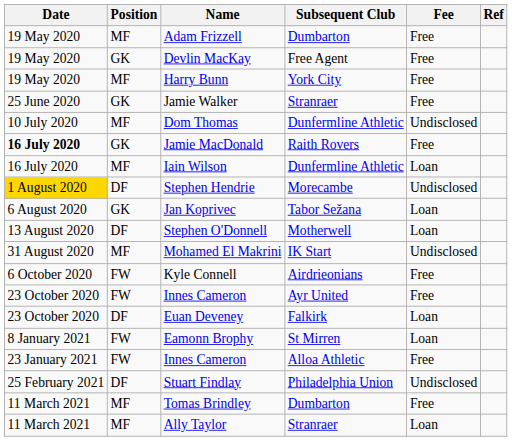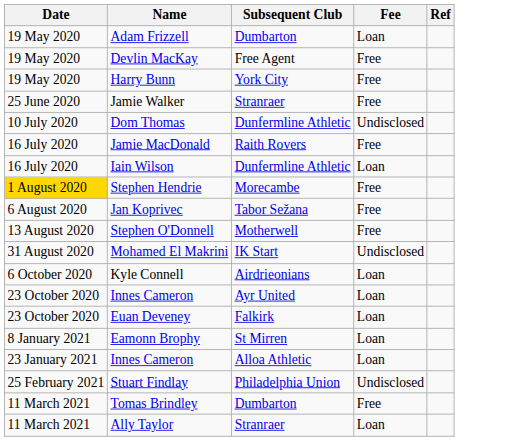- column: Position | MF | GK | MF | GK | MF | GK | MF | DF | GK | DF | MF | FW | FW | DF | FW | FW | DF | MF | MF
Adam Frizzell | Fee: Free -> Loan
Jamie MacDonald | Date: bold -> normal
Stephen Hendrie | Fee: Undisclosed -> Free
Jan Koprivec | Fee: Loan -> Free
Stephen O'Donnell | Fee: Loan -> Free
Kyle Connell | Fee: Free -> Loan
Innes Cameron / Ayr United | Fee: Free -> Loan
Innes Cameron / Alloa Athletic | Fee: Free -> Loan
